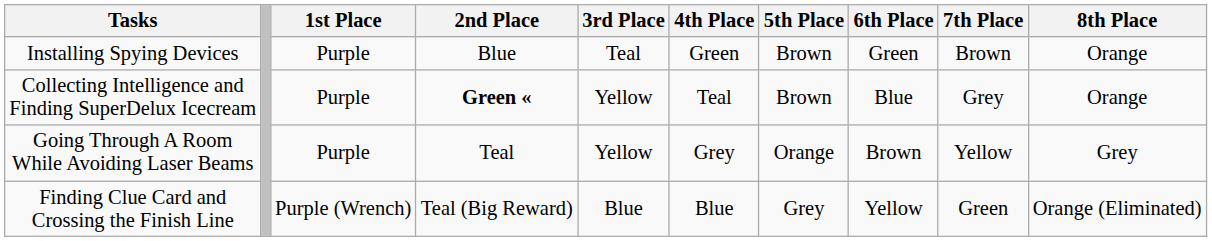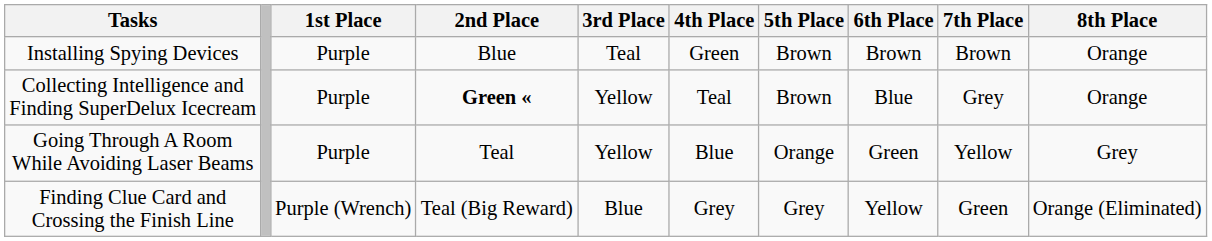Installing Spying Devices | 6th Place: Green -> Brown
Going Through A Room While Avoiding Laser Beams | 4th Place: Grey -> Blue
Going Through A Room While Avoiding Laser Beams | 6th Place: Brown -> Green
Finding Clue Card and Crossing the Finish Line | 4th Place: Blue -> Grey
